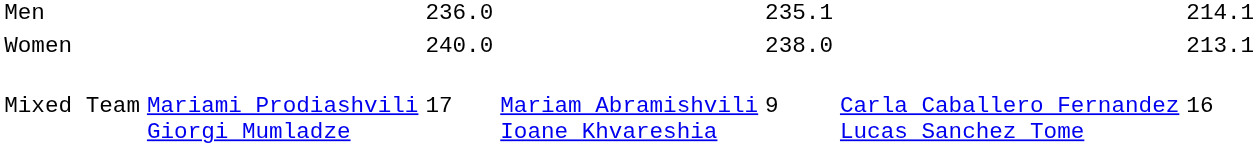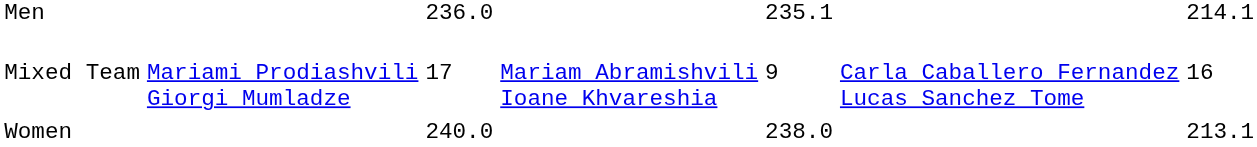rows swapped: Women <-> Mixed Team
